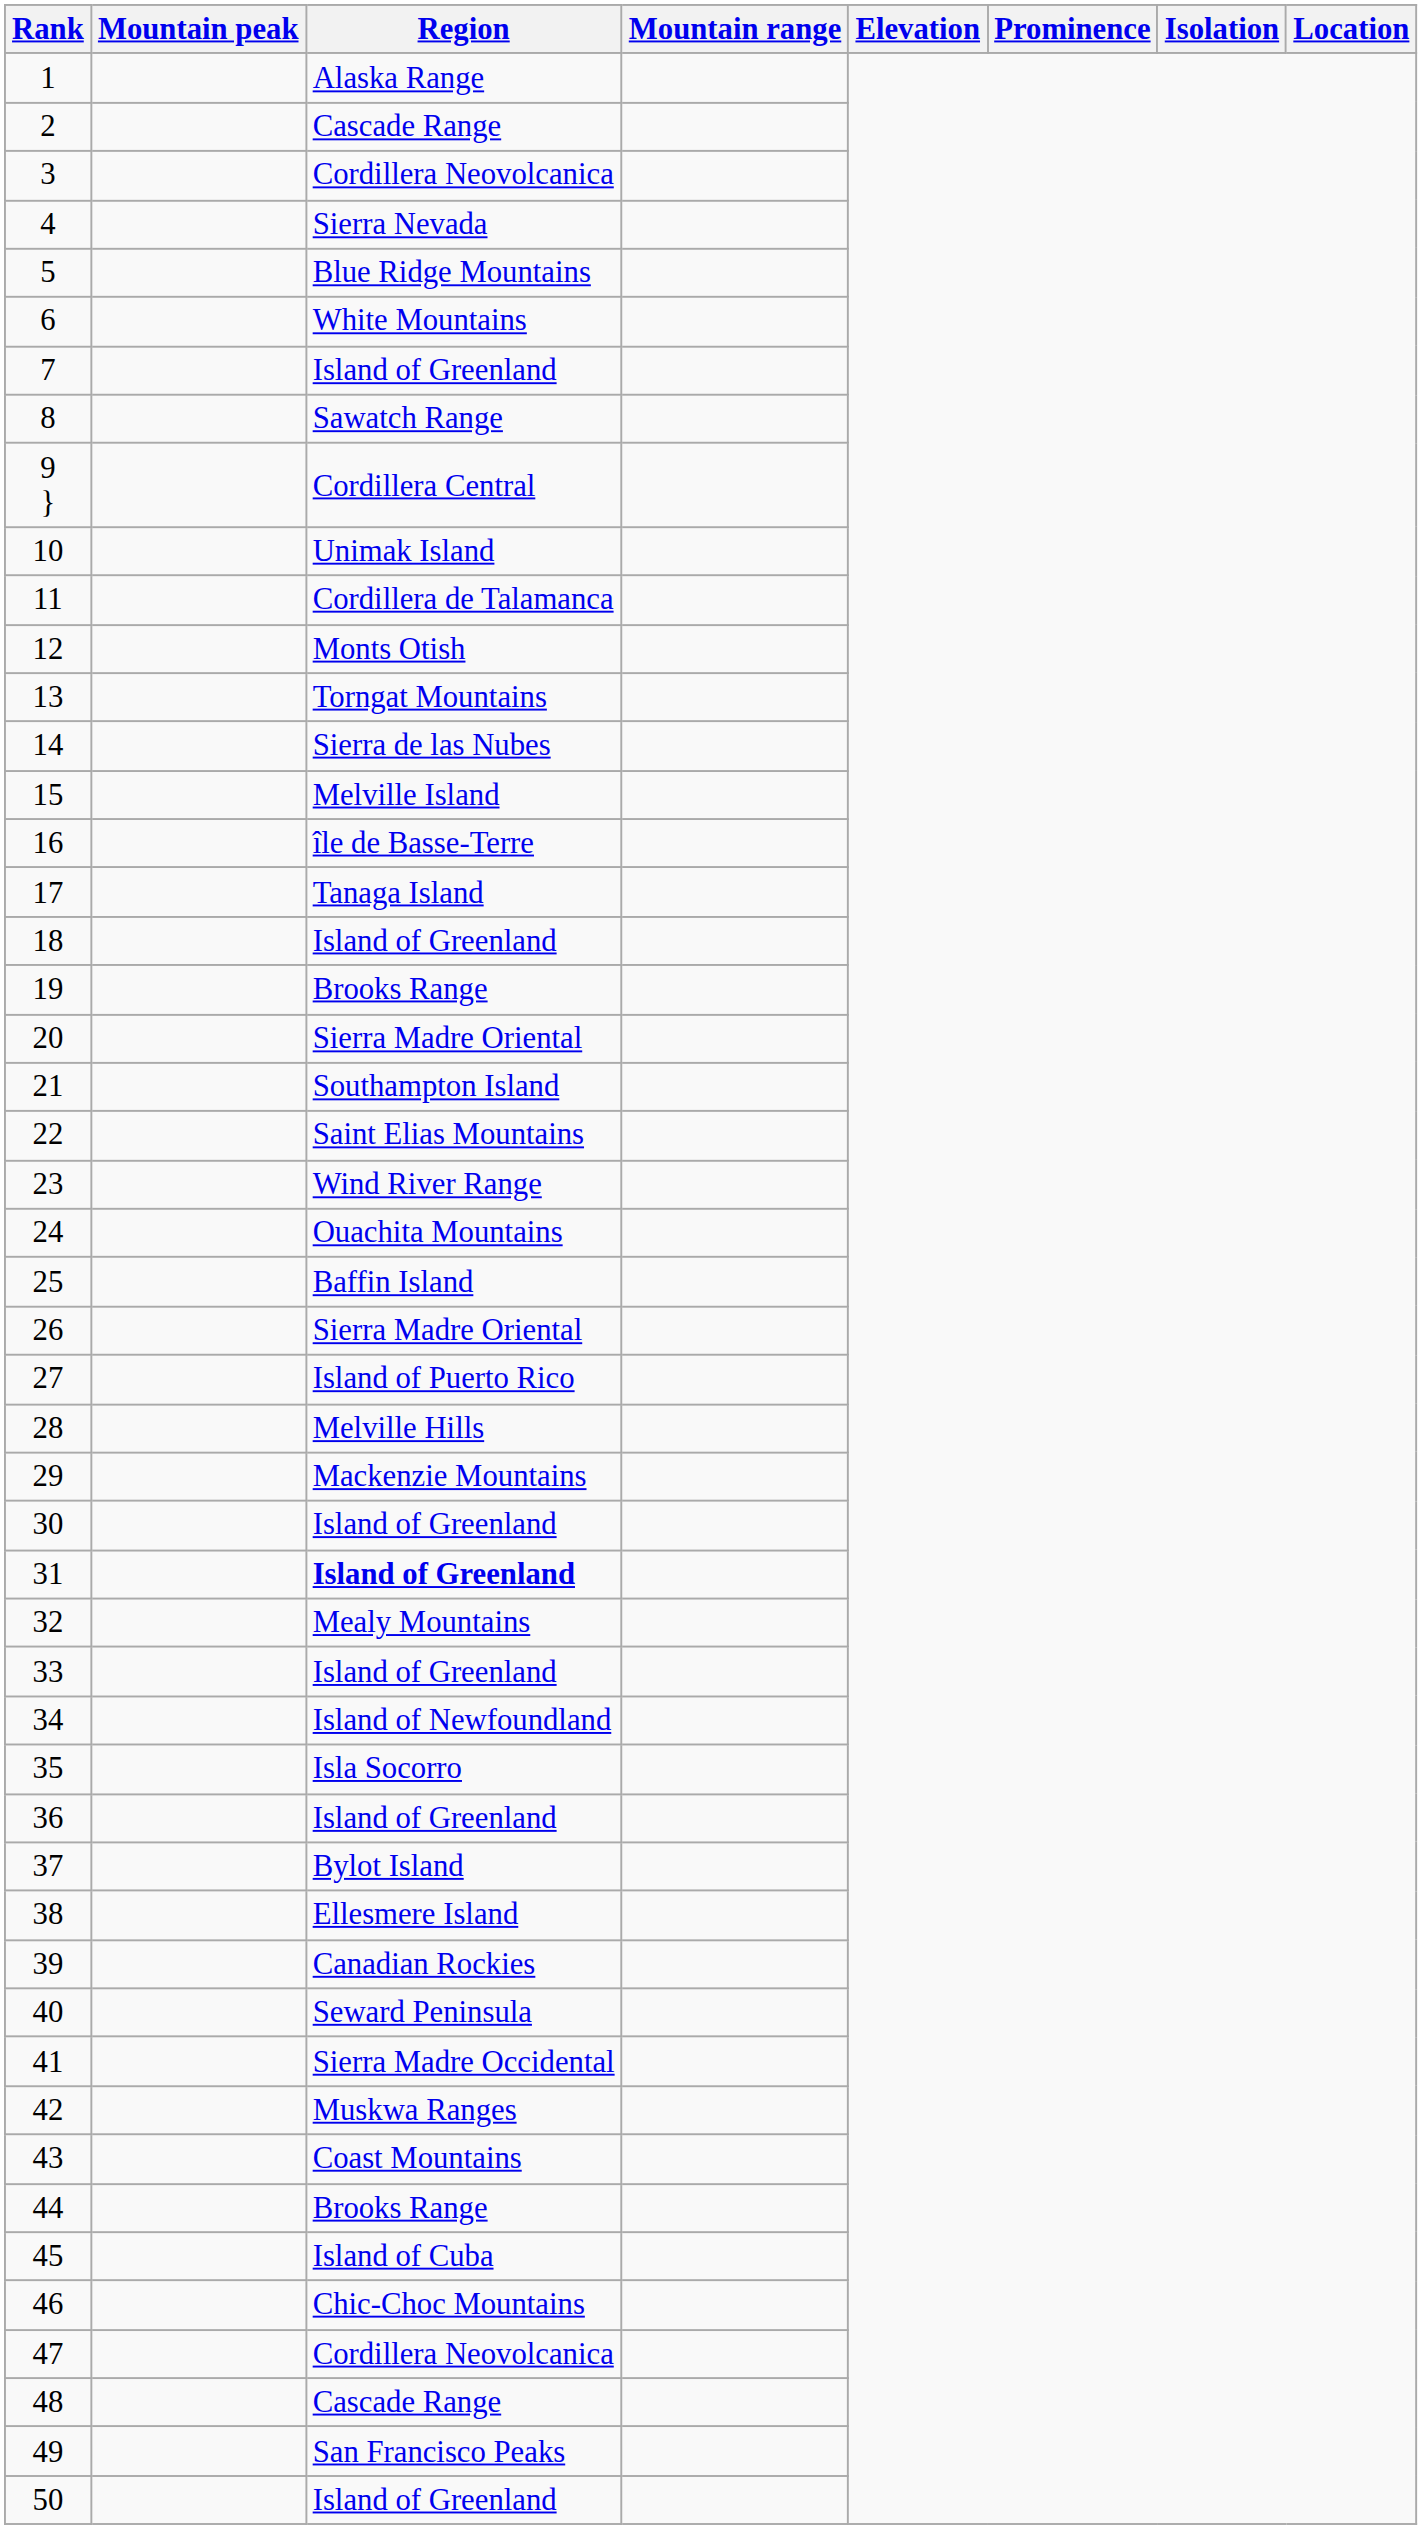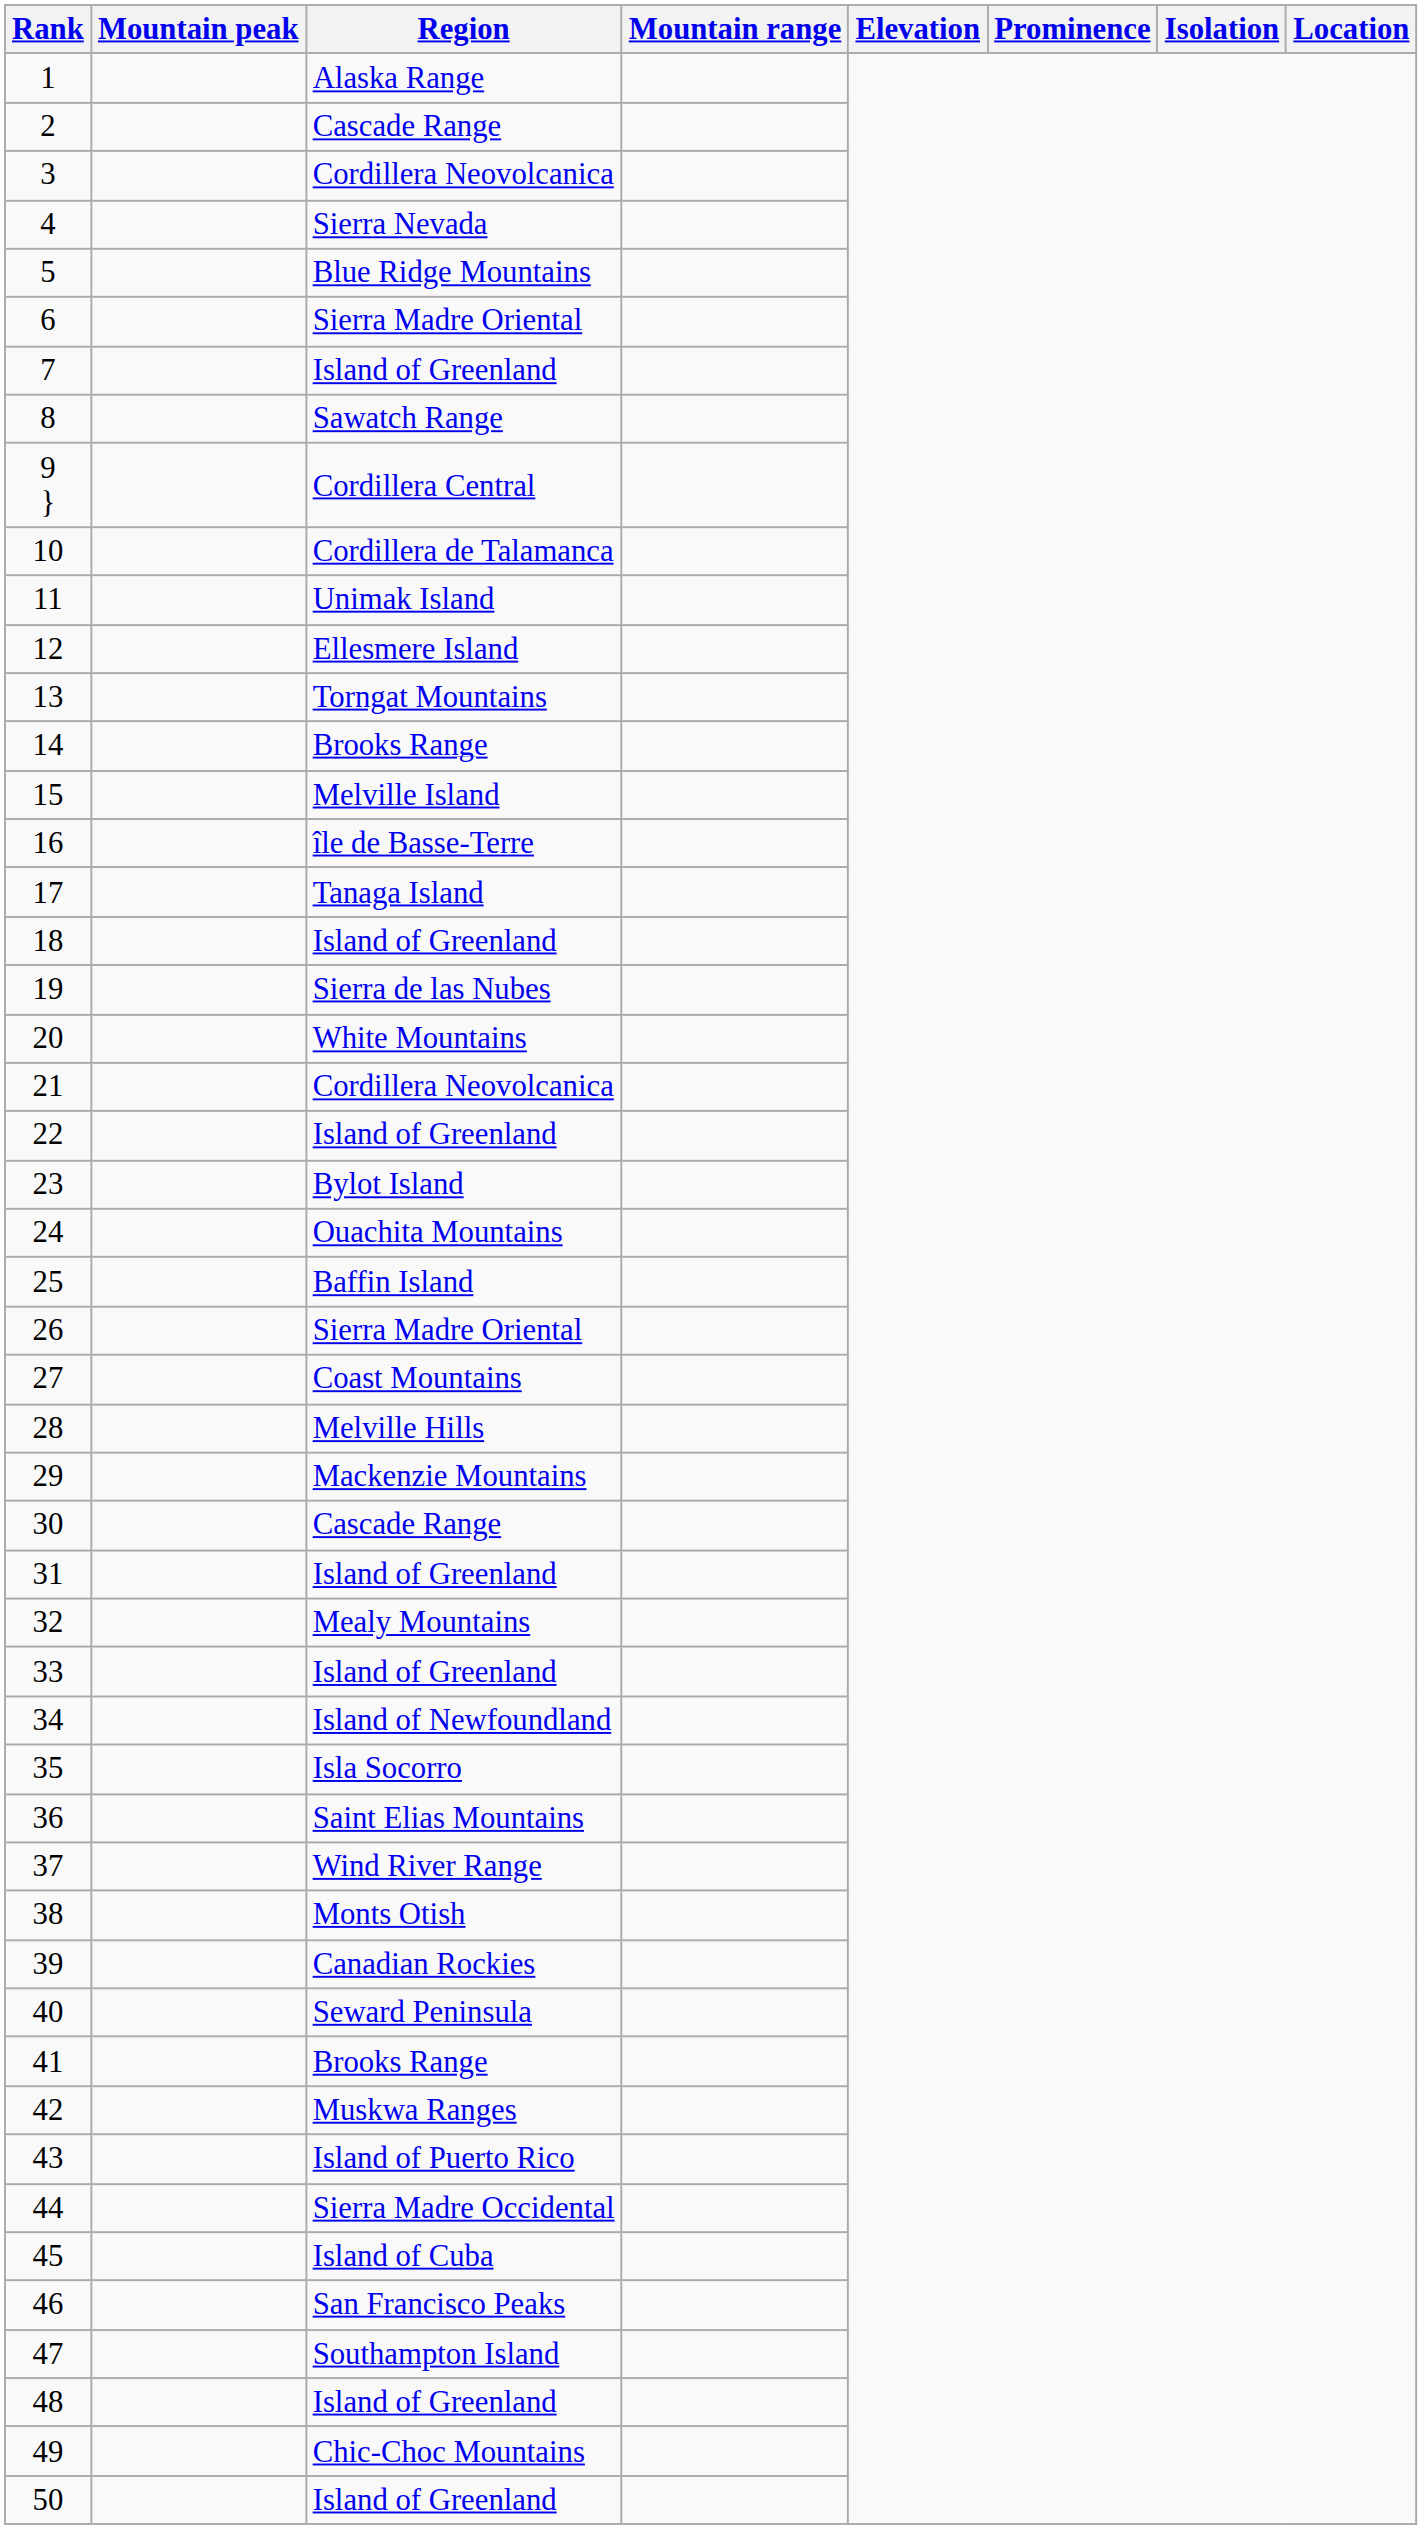6 | Region: White Mountains -> Sierra Madre Oriental
10 | Region: Unimak Island -> Cordillera de Talamanca
11 | Region: Cordillera de Talamanca -> Unimak Island
12 | Region: Monts Otish -> Ellesmere Island
14 | Region: Sierra de las Nubes -> Brooks Range
19 | Region: Brooks Range -> Sierra de las Nubes
20 | Region: Sierra Madre Oriental -> White Mountains
21 | Region: Southampton Island -> Cordillera Neovolcanica
22 | Region: Saint Elias Mountains -> Island of Greenland
23 | Region: Wind River Range -> Bylot Island
27 | Region: Island of Puerto Rico -> Coast Mountains
30 | Region: Island of Greenland -> Cascade Range
31 | Region: bold -> normal
36 | Region: Island of Greenland -> Saint Elias Mountains
37 | Region: Bylot Island -> Wind River Range
38 | Region: Ellesmere Island -> Monts Otish
41 | Region: Sierra Madre Occidental -> Brooks Range
43 | Region: Coast Mountains -> Island of Puerto Rico
44 | Region: Brooks Range -> Sierra Madre Occidental
46 | Region: Chic-Choc Mountains -> San Francisco Peaks
47 | Region: Cordillera Neovolcanica -> Southampton Island
48 | Region: Cascade Range -> Island of Greenland
49 | Region: San Francisco Peaks -> Chic-Choc Mountains
